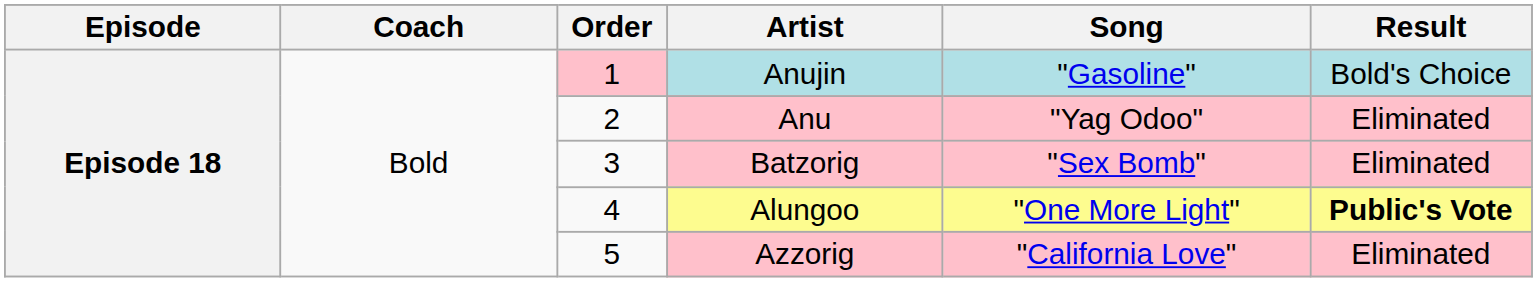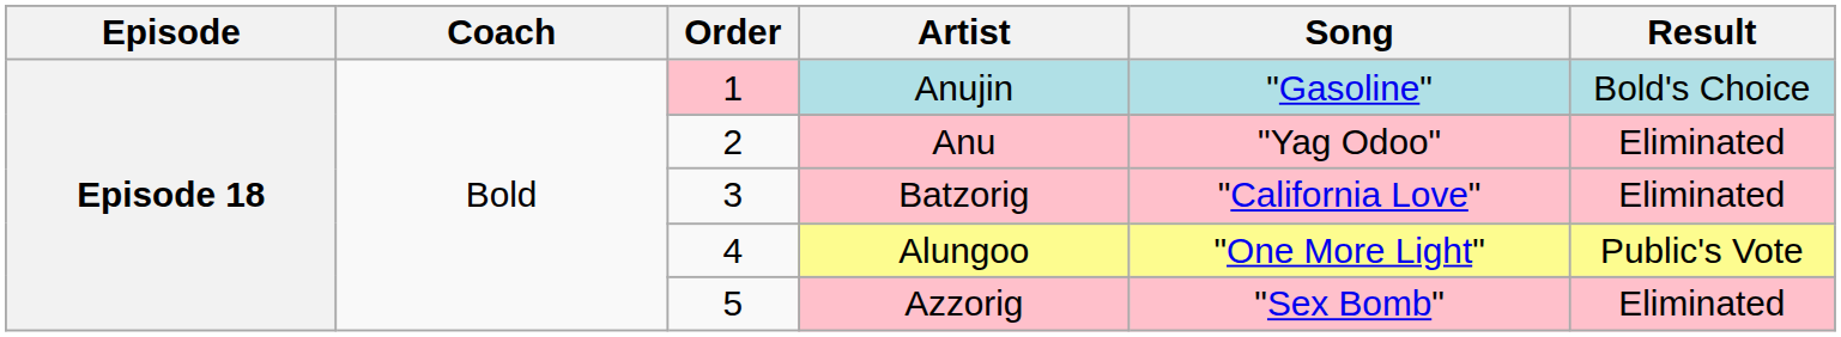Batzorig | Song: "Sex Bomb" -> "California Love"
Alungoo | Result: bold -> normal
Azzorig | Song: "California Love" -> "Sex Bomb"
